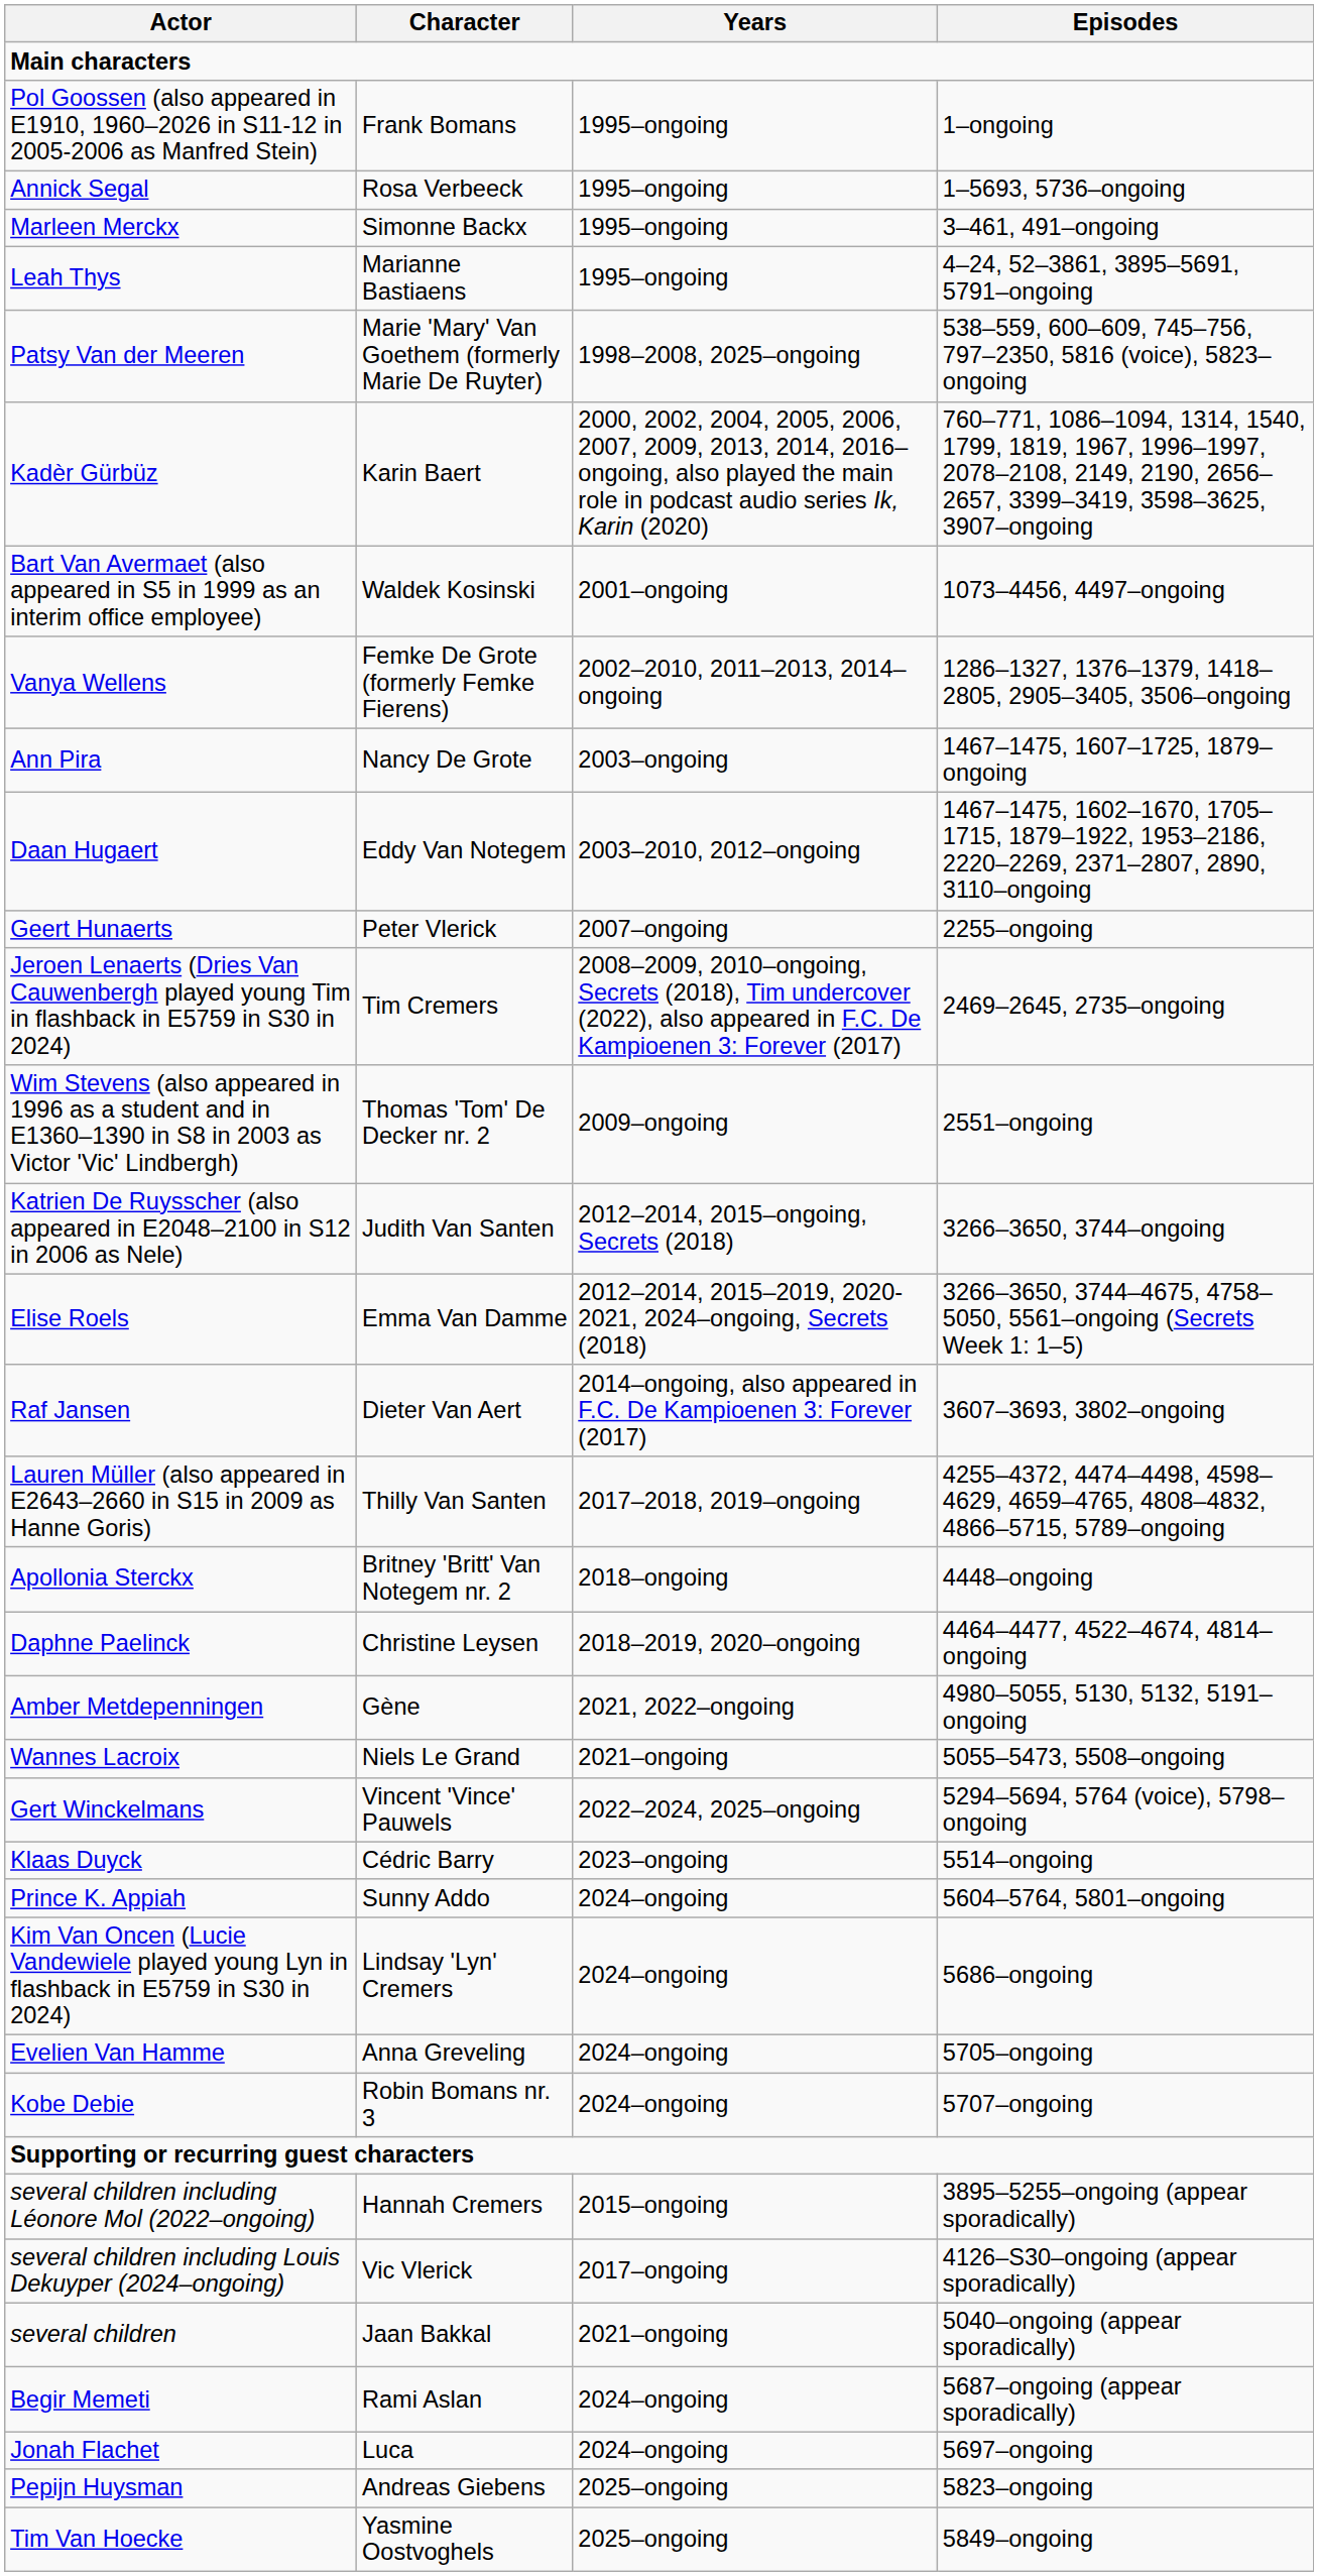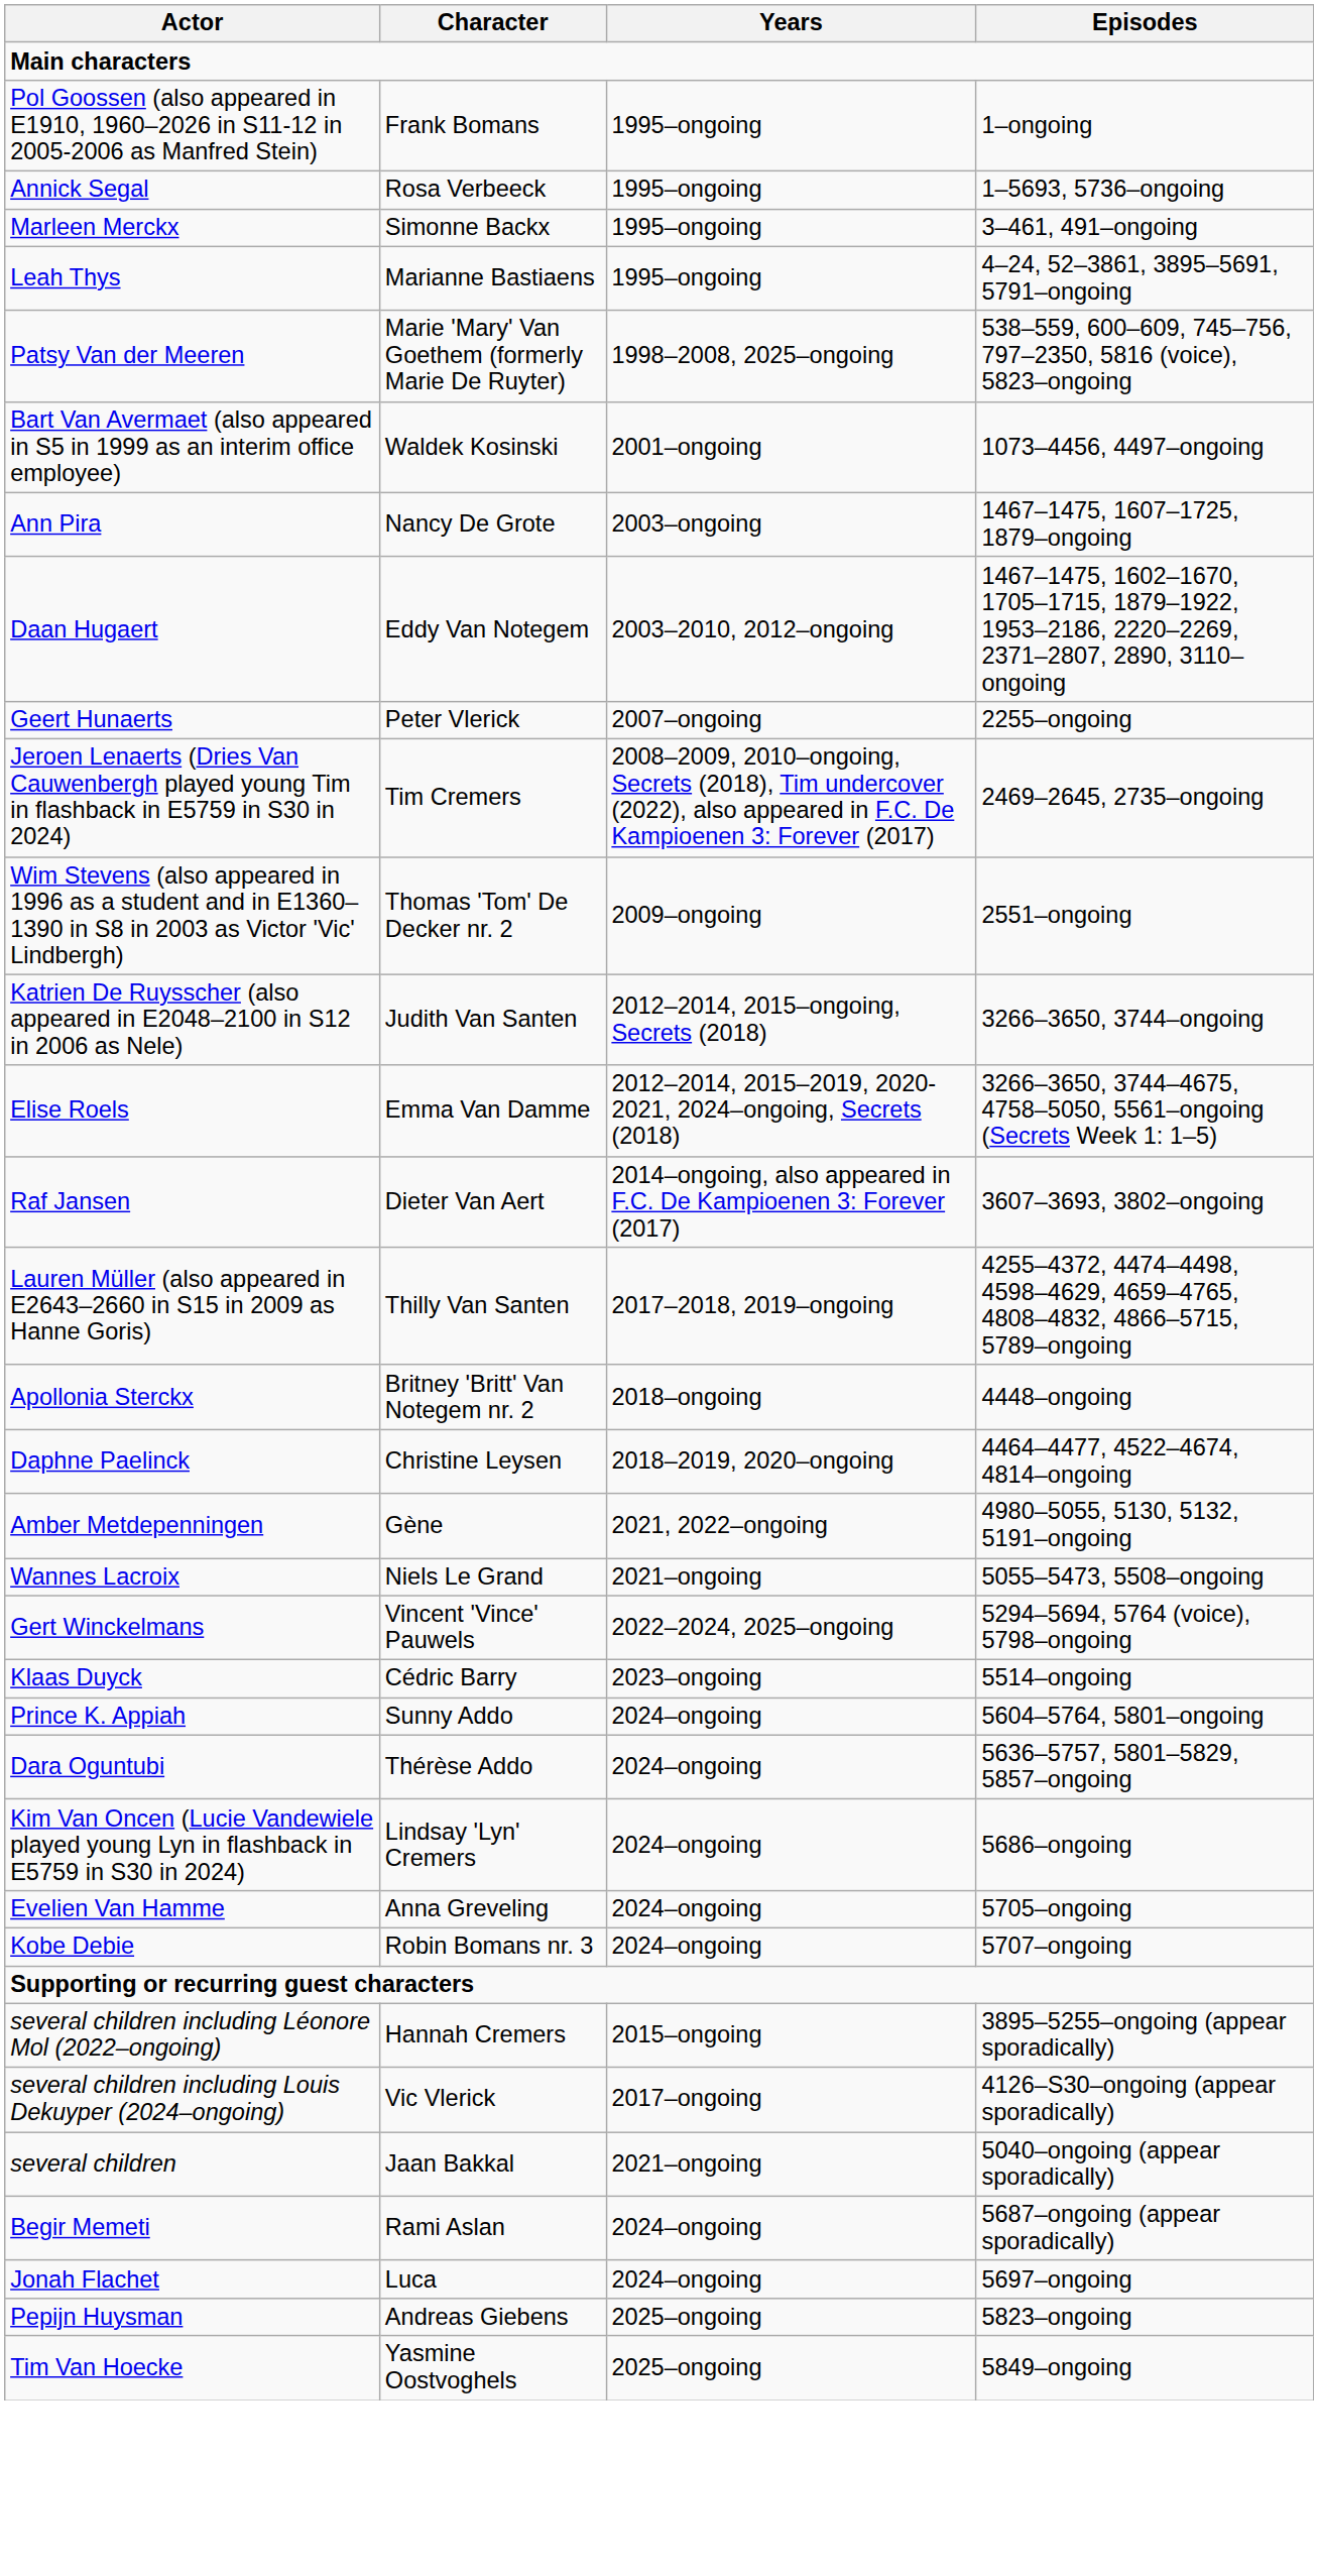- row: Kadèr Gürbüz | Karin Baert | 2000, 2002, 2004, 2005, 2006, 2007, 2009, 2013, 2014, 2016–ongoing, also played the main role in podcast audio series Ik, Karin (2020) | 760–771, 1086–1094, 1314, 1540, 1799, 1819, 1967, 1996–1997, 2078–2108, 2149, 2190, 2656–2657, 3399–3419, 3598–3625, 3907–ongoing
- row: Vanya Wellens | Femke De Grote (formerly Femke Fierens) | 2002–2010, 2011–2013, 2014–ongoing | 1286–1327, 1376–1379, 1418–2805, 2905–3405, 3506–ongoing
+ row: Dara Oguntubi | Thérèse Addo | 2024–ongoing | 5636–5757, 5801–5829, 5857–ongoing
